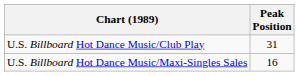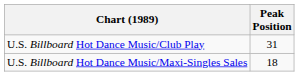U.S. Billboard Hot Dance Music/Maxi-Singles Sales | Peak Position: 16 -> 18
